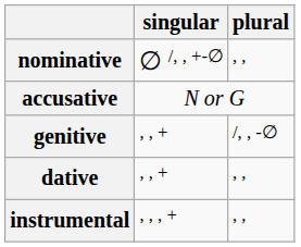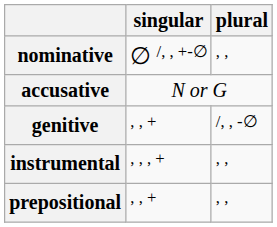- row: dative | , , + | , ,
+ row: prepositional | , , + | , ,
